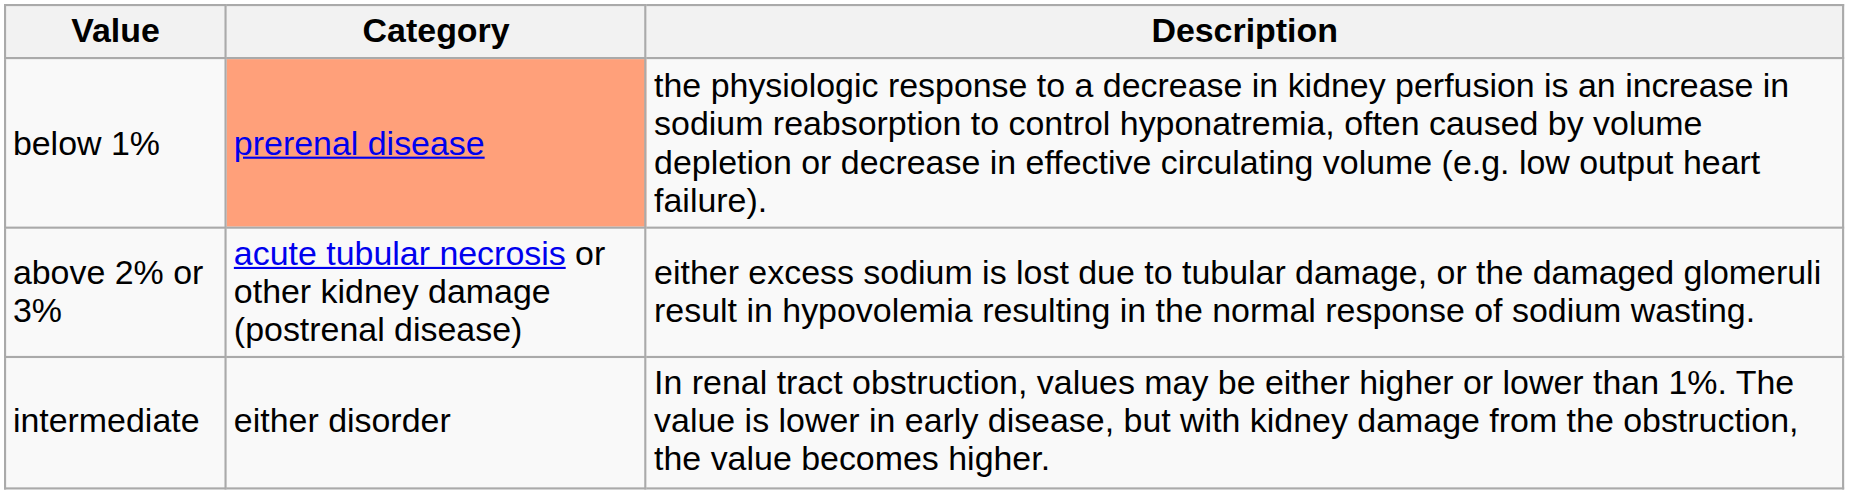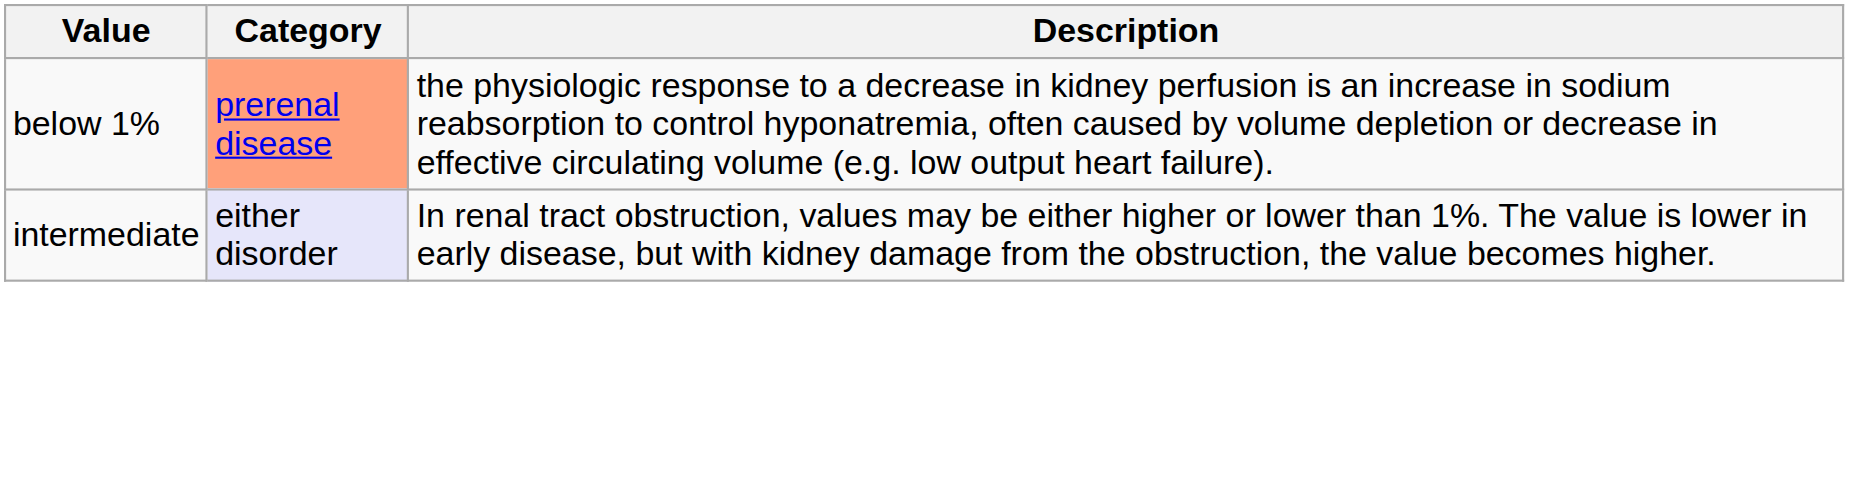- row: above 2% or 3% | acute tubular necrosis or other kidney damage (postrenal disease) | either excess sodium is lost due to tubular damage, or the damaged glomeruli result in hypovolemia resulting in the normal response of sodium wasting.
intermediate | Category: no background -> lavender background
